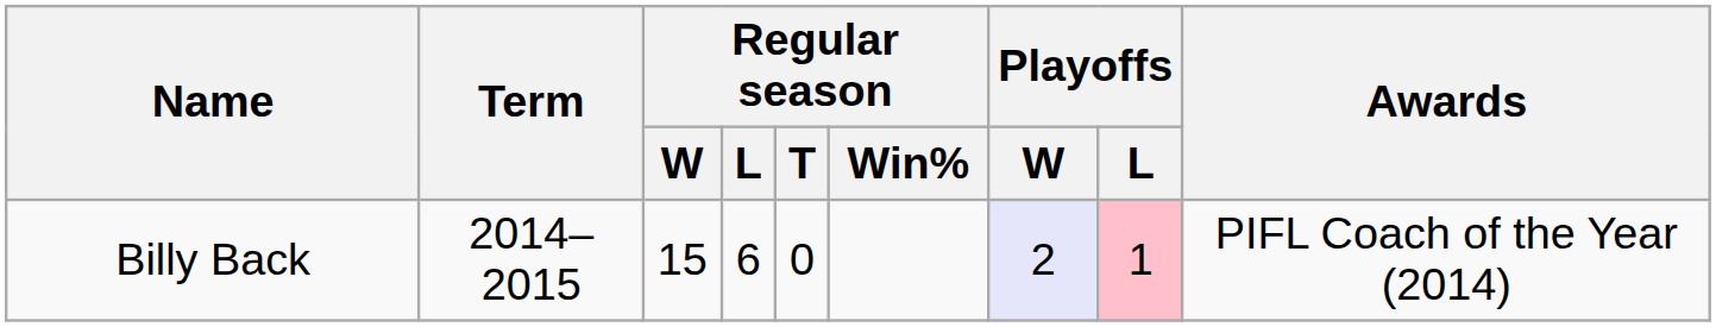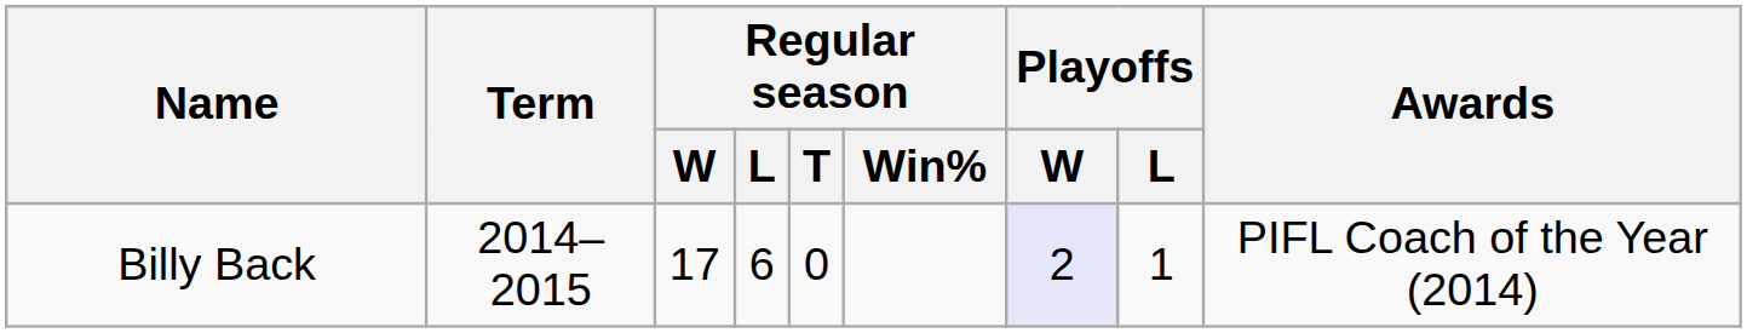Billy Back | Regular season / W: 15 -> 17
Billy Back | Playoffs / L: pink background -> no background
